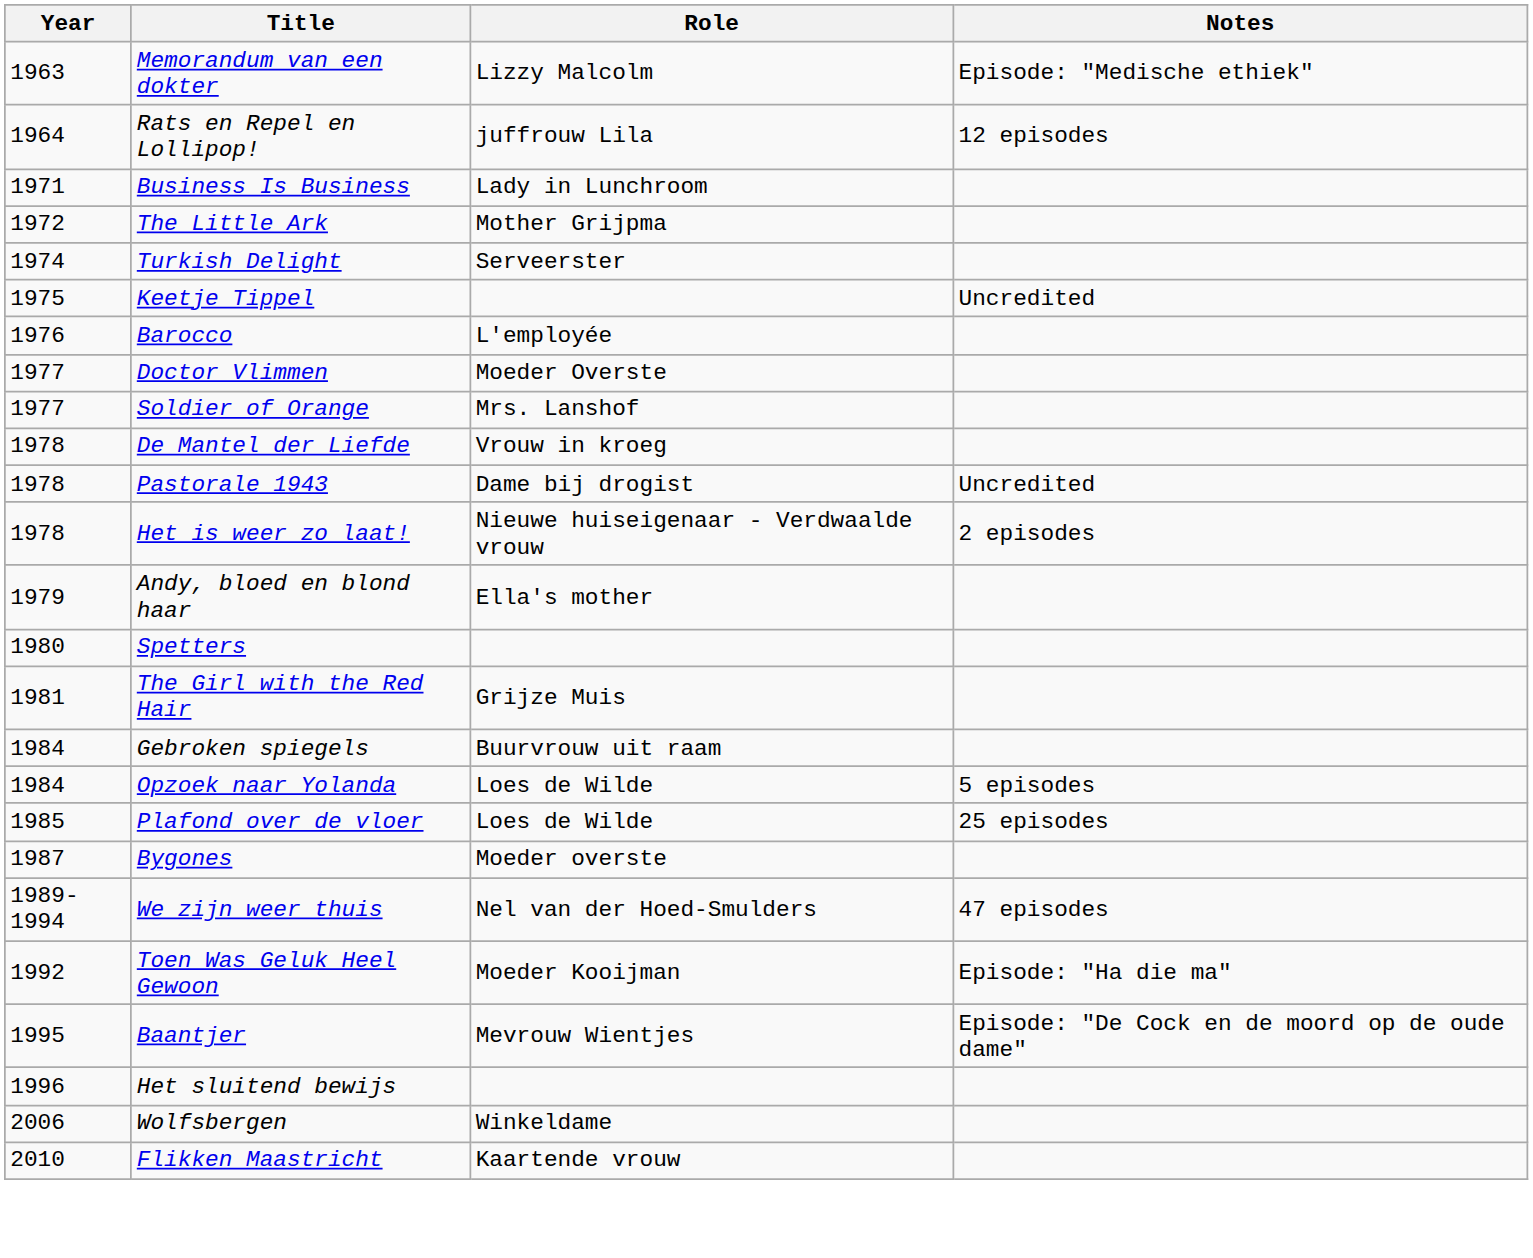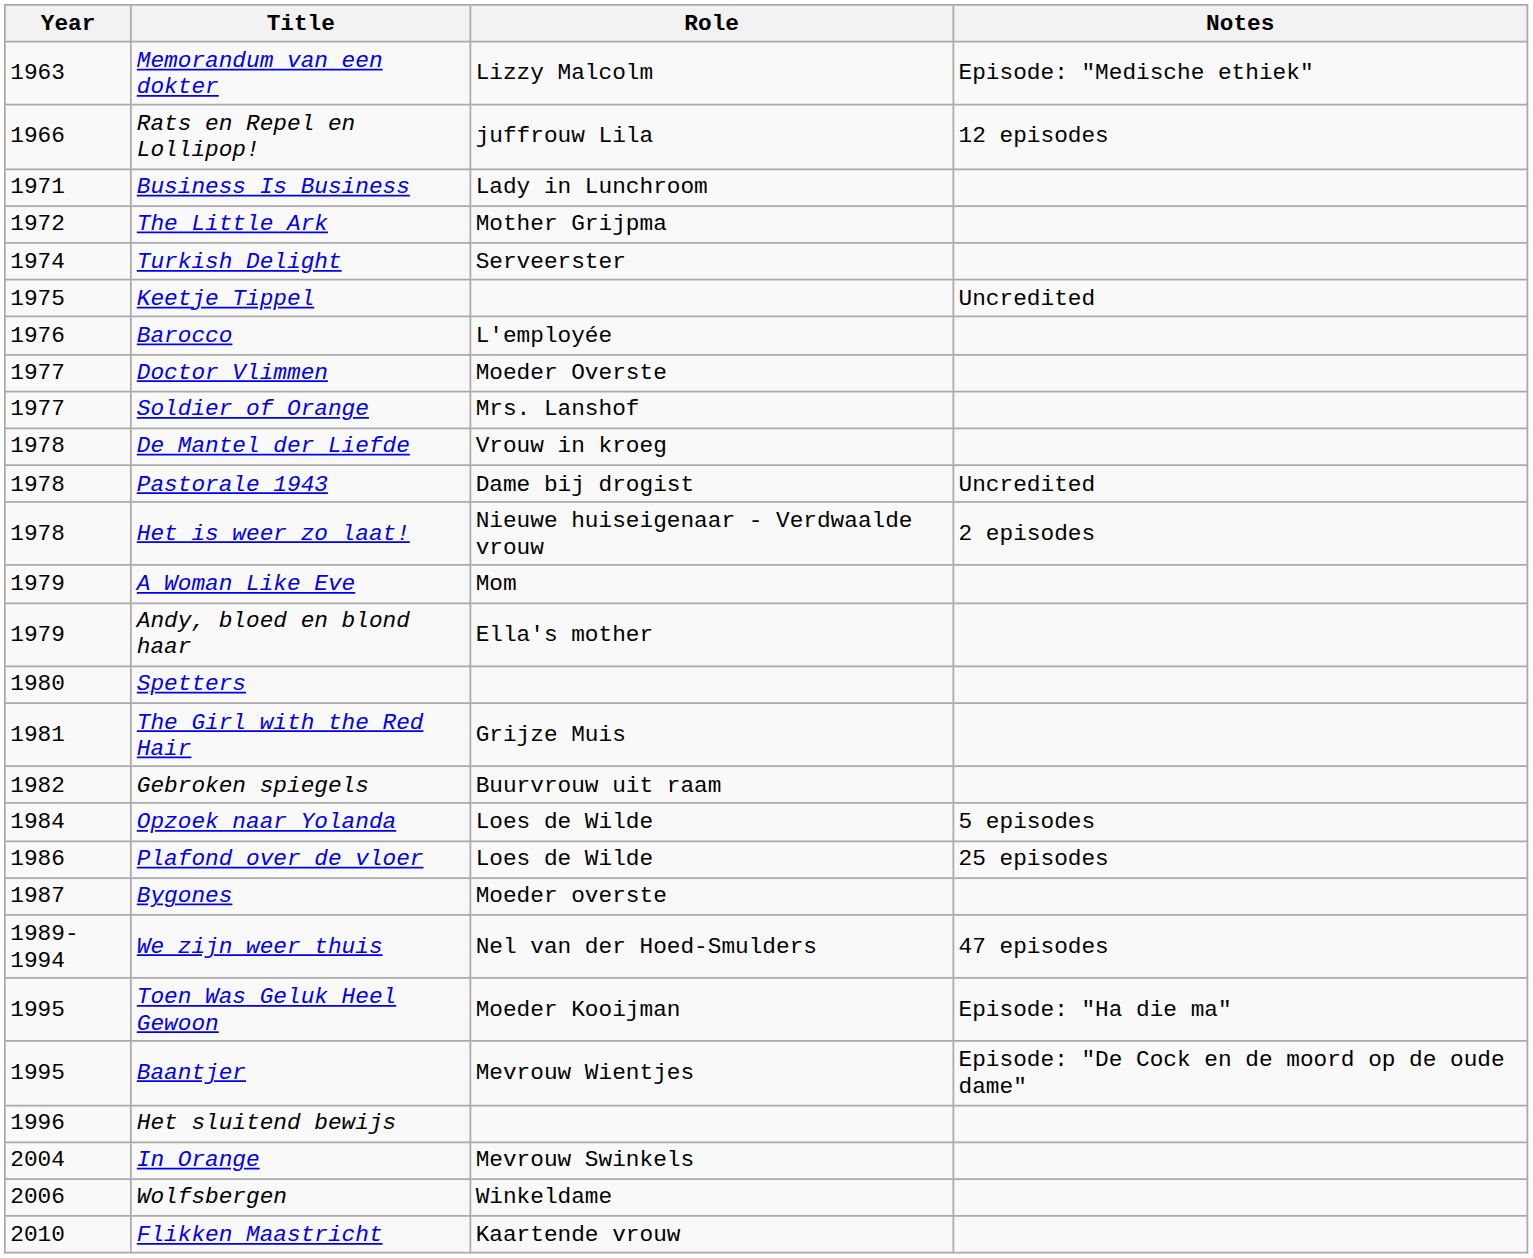Rats en Repel en Lollipop! | Year: 1964 -> 1966
+ row: 1979 | A Woman Like Eve | Mom
Gebroken spiegels | Year: 1984 -> 1982
Plafond over de vloer | Year: 1985 -> 1986
Toen Was Geluk Heel Gewoon | Year: 1992 -> 1995
+ row: 2004 | In Orange | Mevrouw Swinkels
